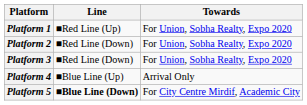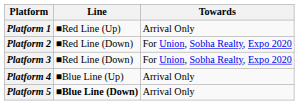Platform 1 | Towards: For Union, Sobha Realty, Expo 2020 -> Arrival Only
Platform 5 | Towards: For City Centre Mirdif, Academic City -> Arrival Only
